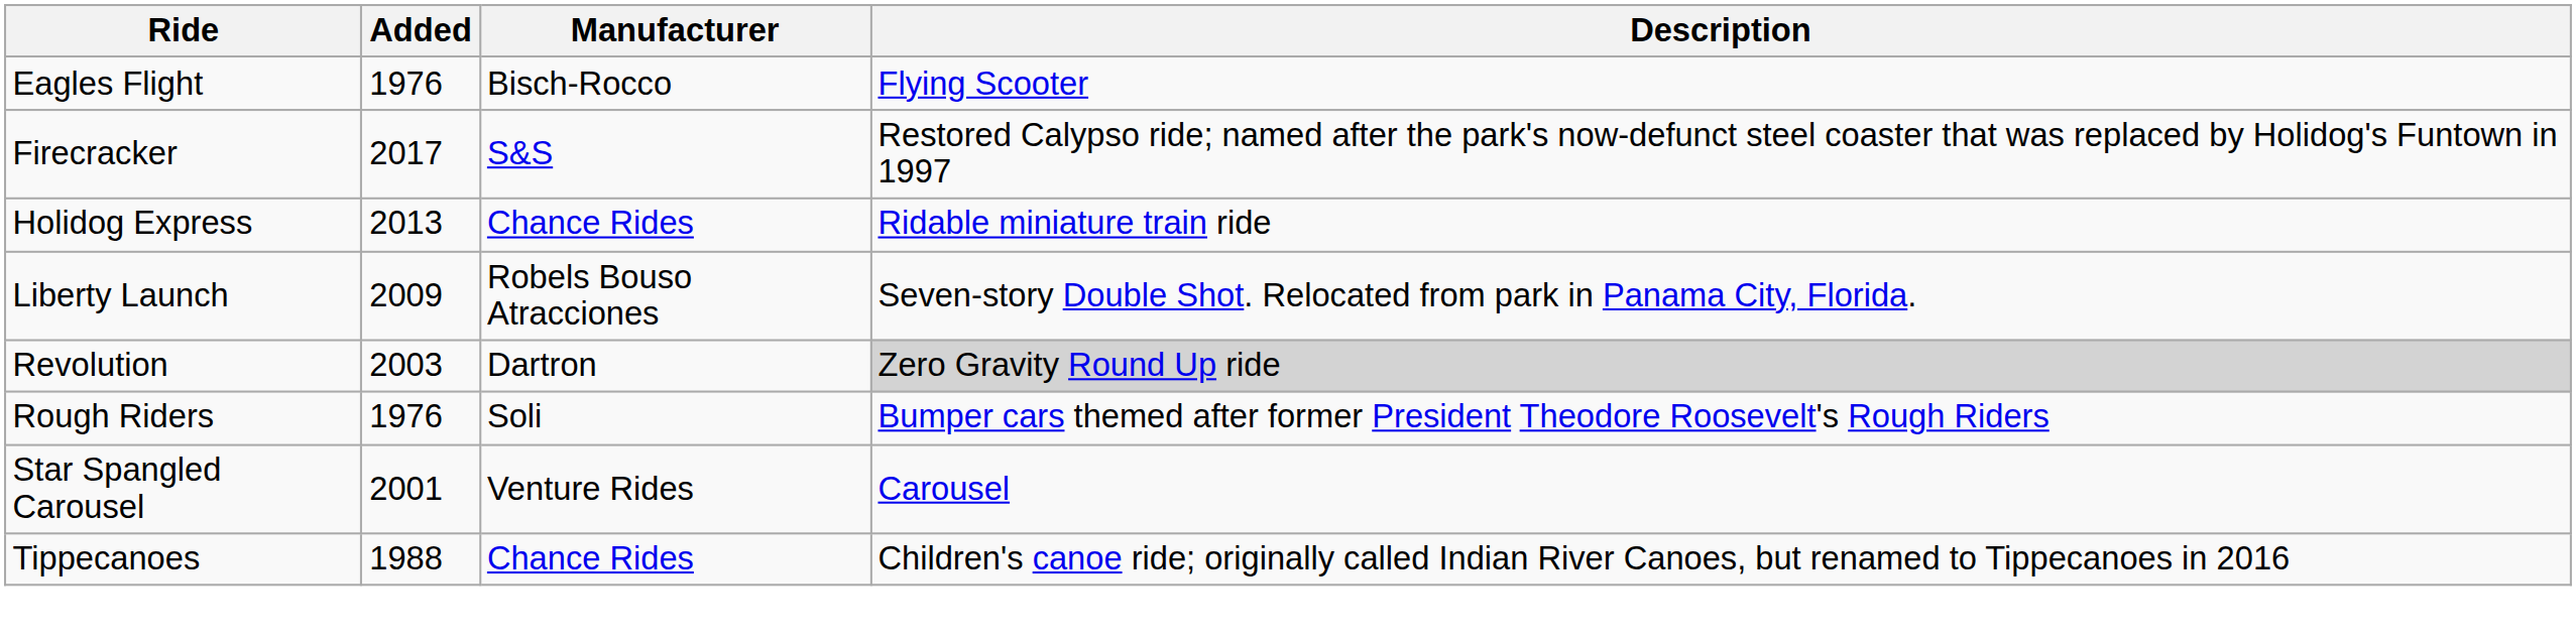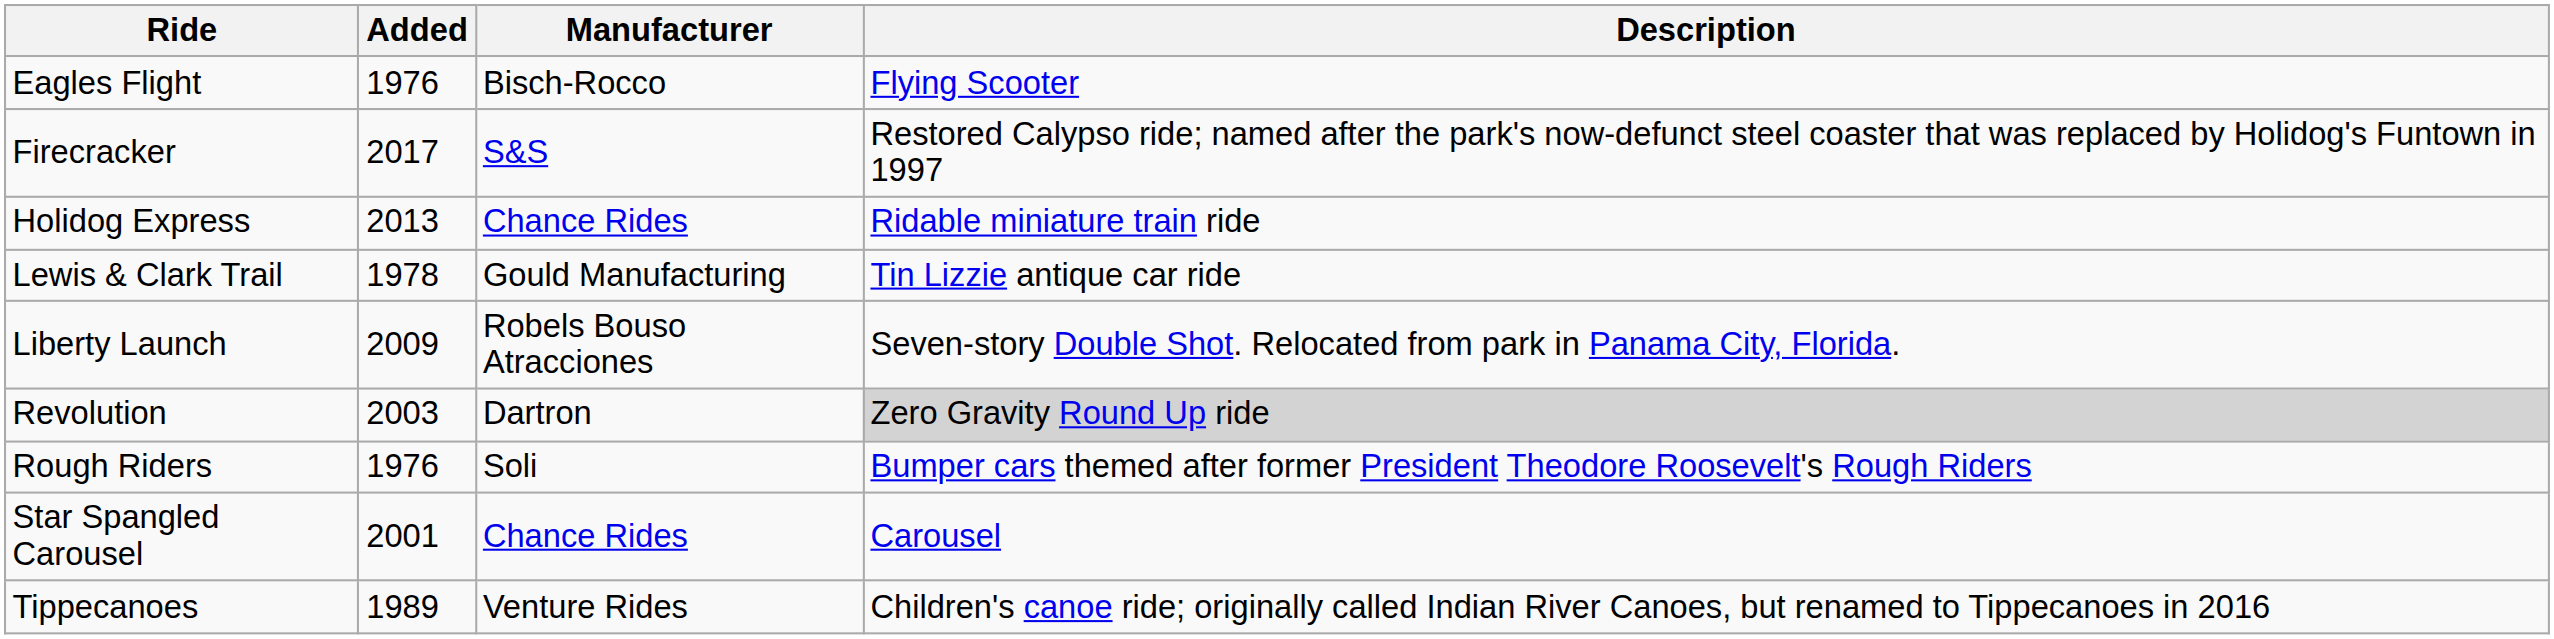+ row: Lewis & Clark Trail | 1978 | Gould Manufacturing | Tin Lizzie antique car ride
Star Spangled Carousel | Manufacturer: Venture Rides -> Chance Rides
Tippecanoes | Added: 1988 -> 1989
Tippecanoes | Manufacturer: Chance Rides -> Venture Rides
